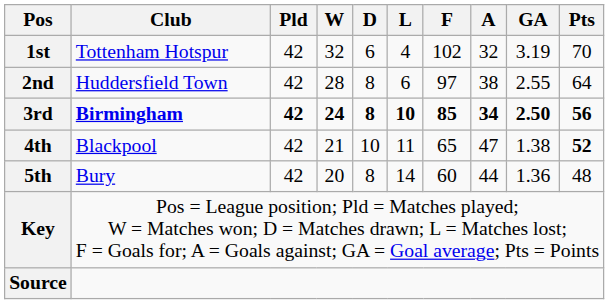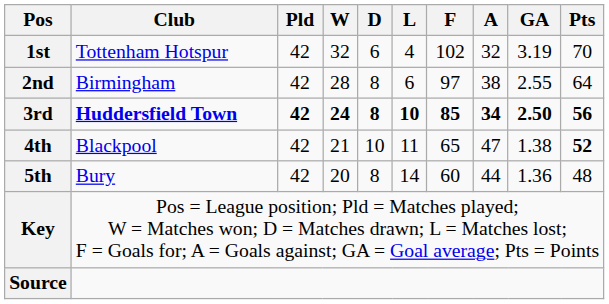2nd | Club: Huddersfield Town -> Birmingham
3rd | Club: Birmingham -> Huddersfield Town
